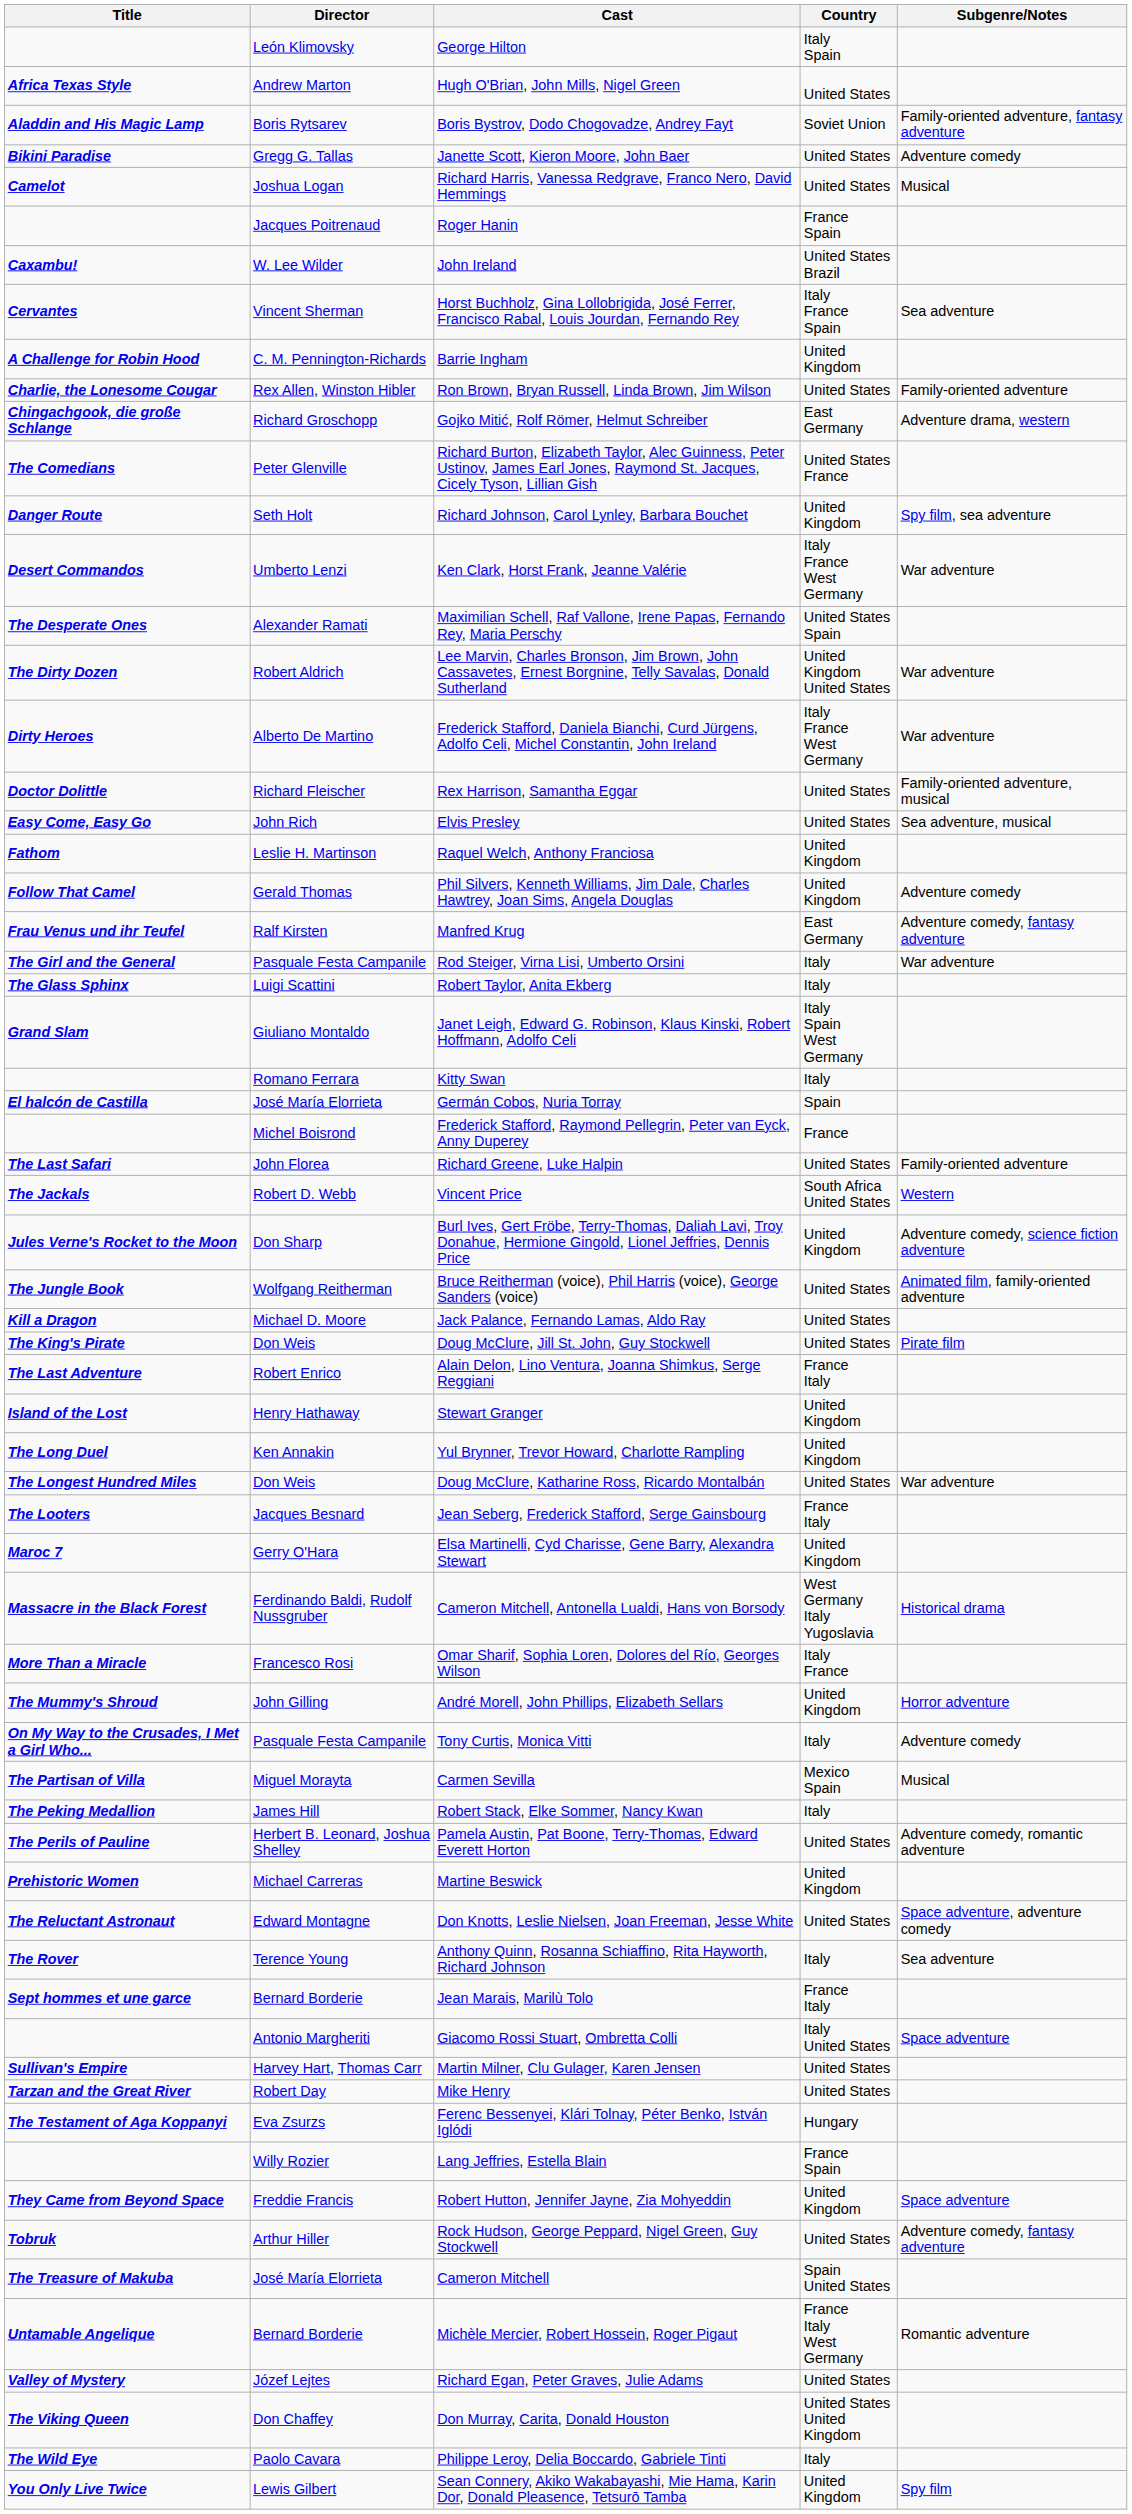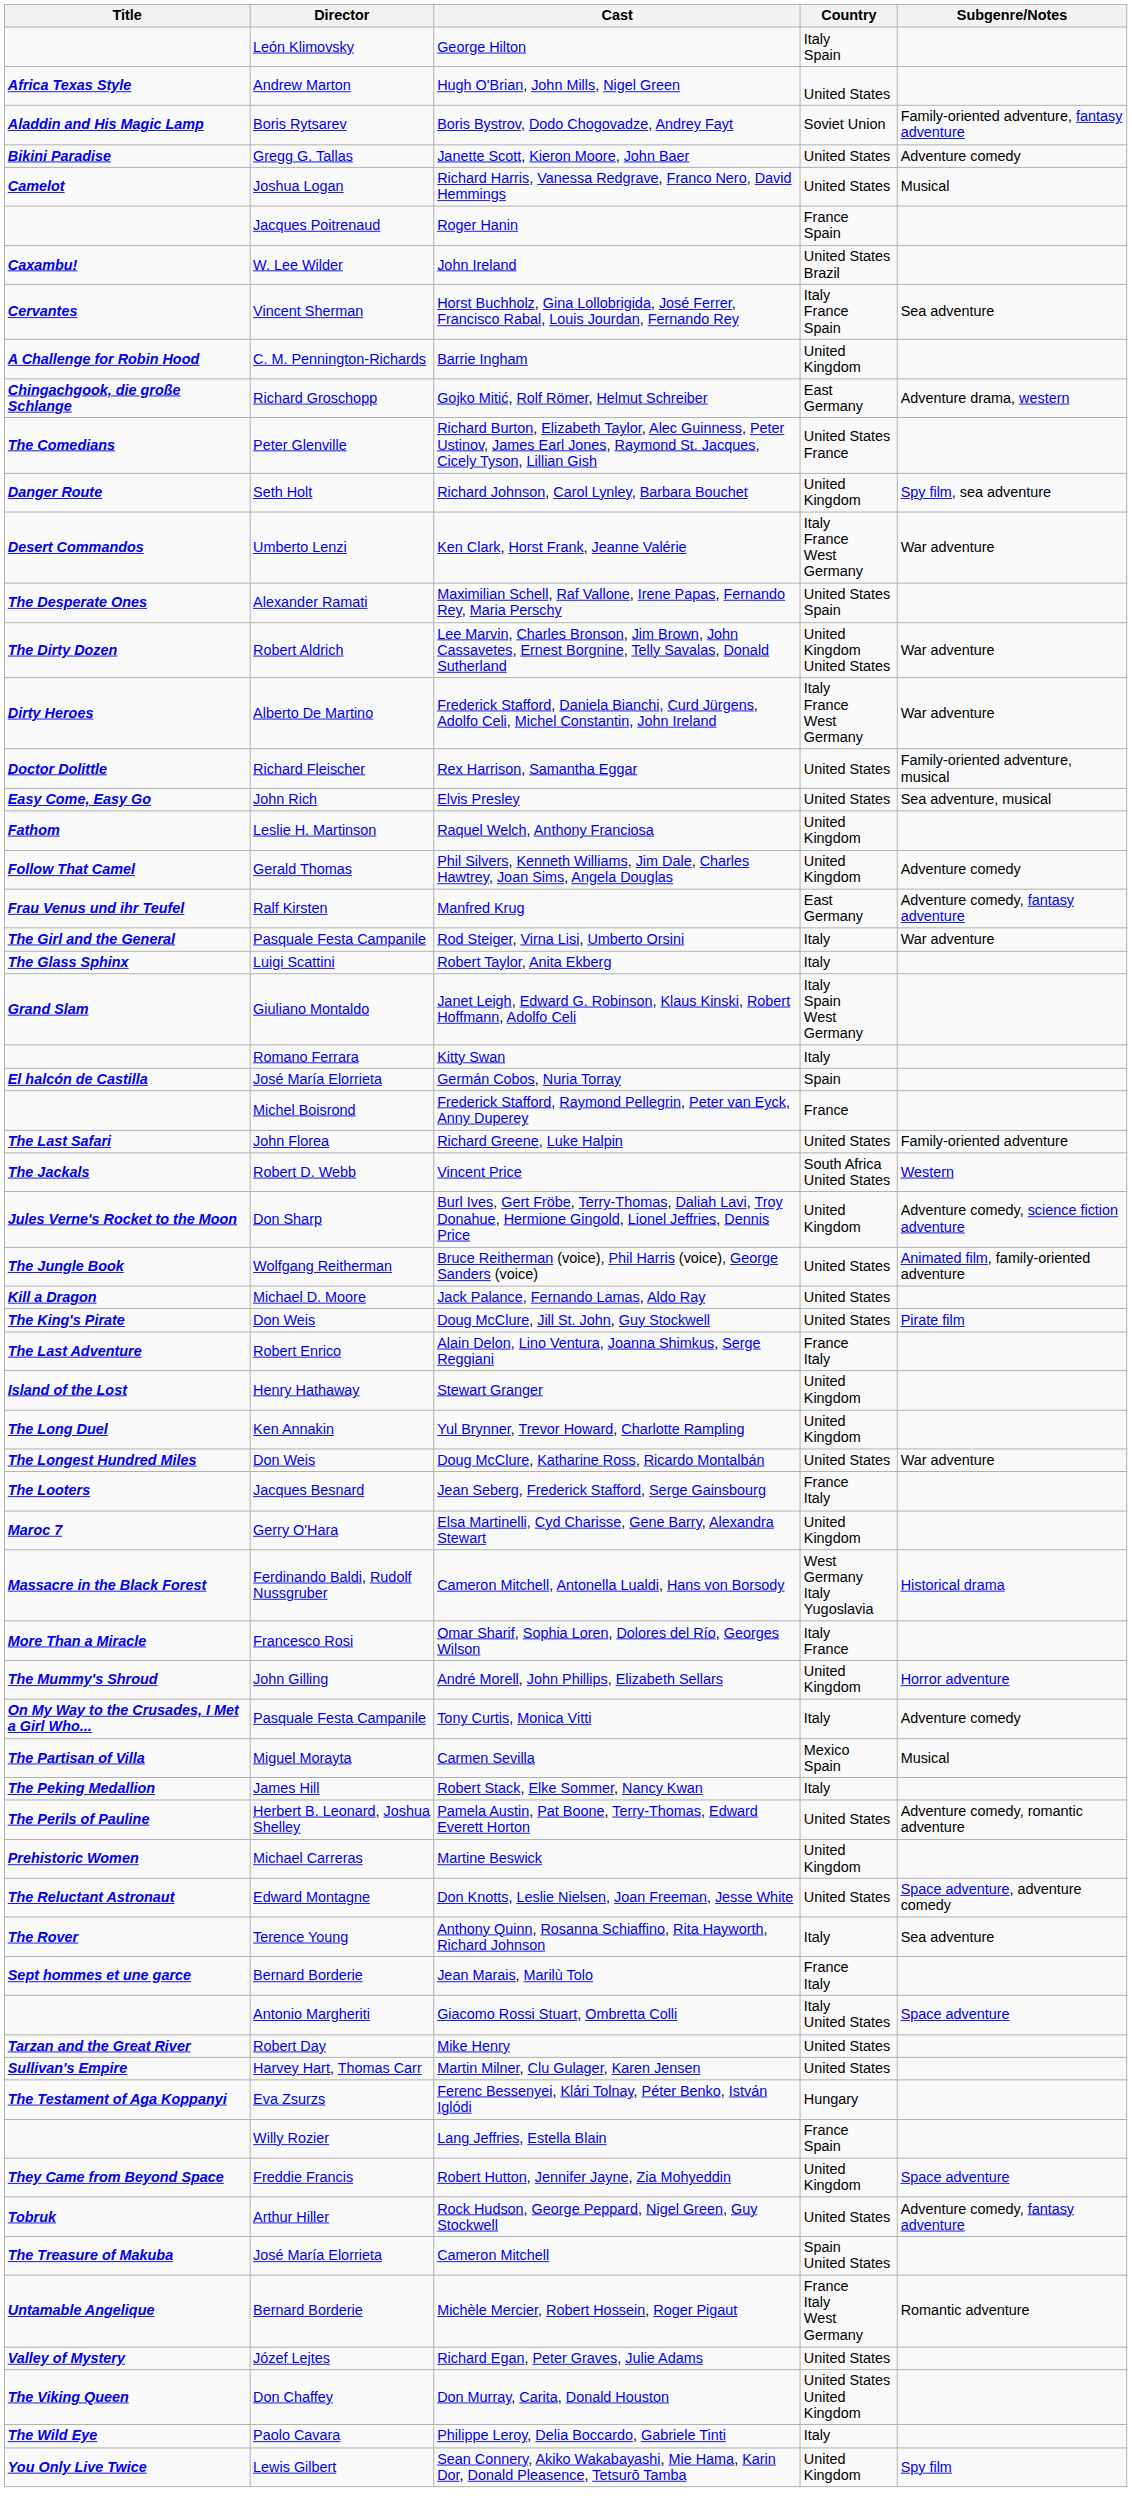- row: Charlie, the Lonesome Cougar | Rex Allen, Winston Hibler | Ron Brown, Bryan Russell, Linda Brown, Jim Wilson | United States | Family-oriented adventure
rows swapped: Martin Milner, Clu Gulager, Karen Jensen <-> Mike Henry
